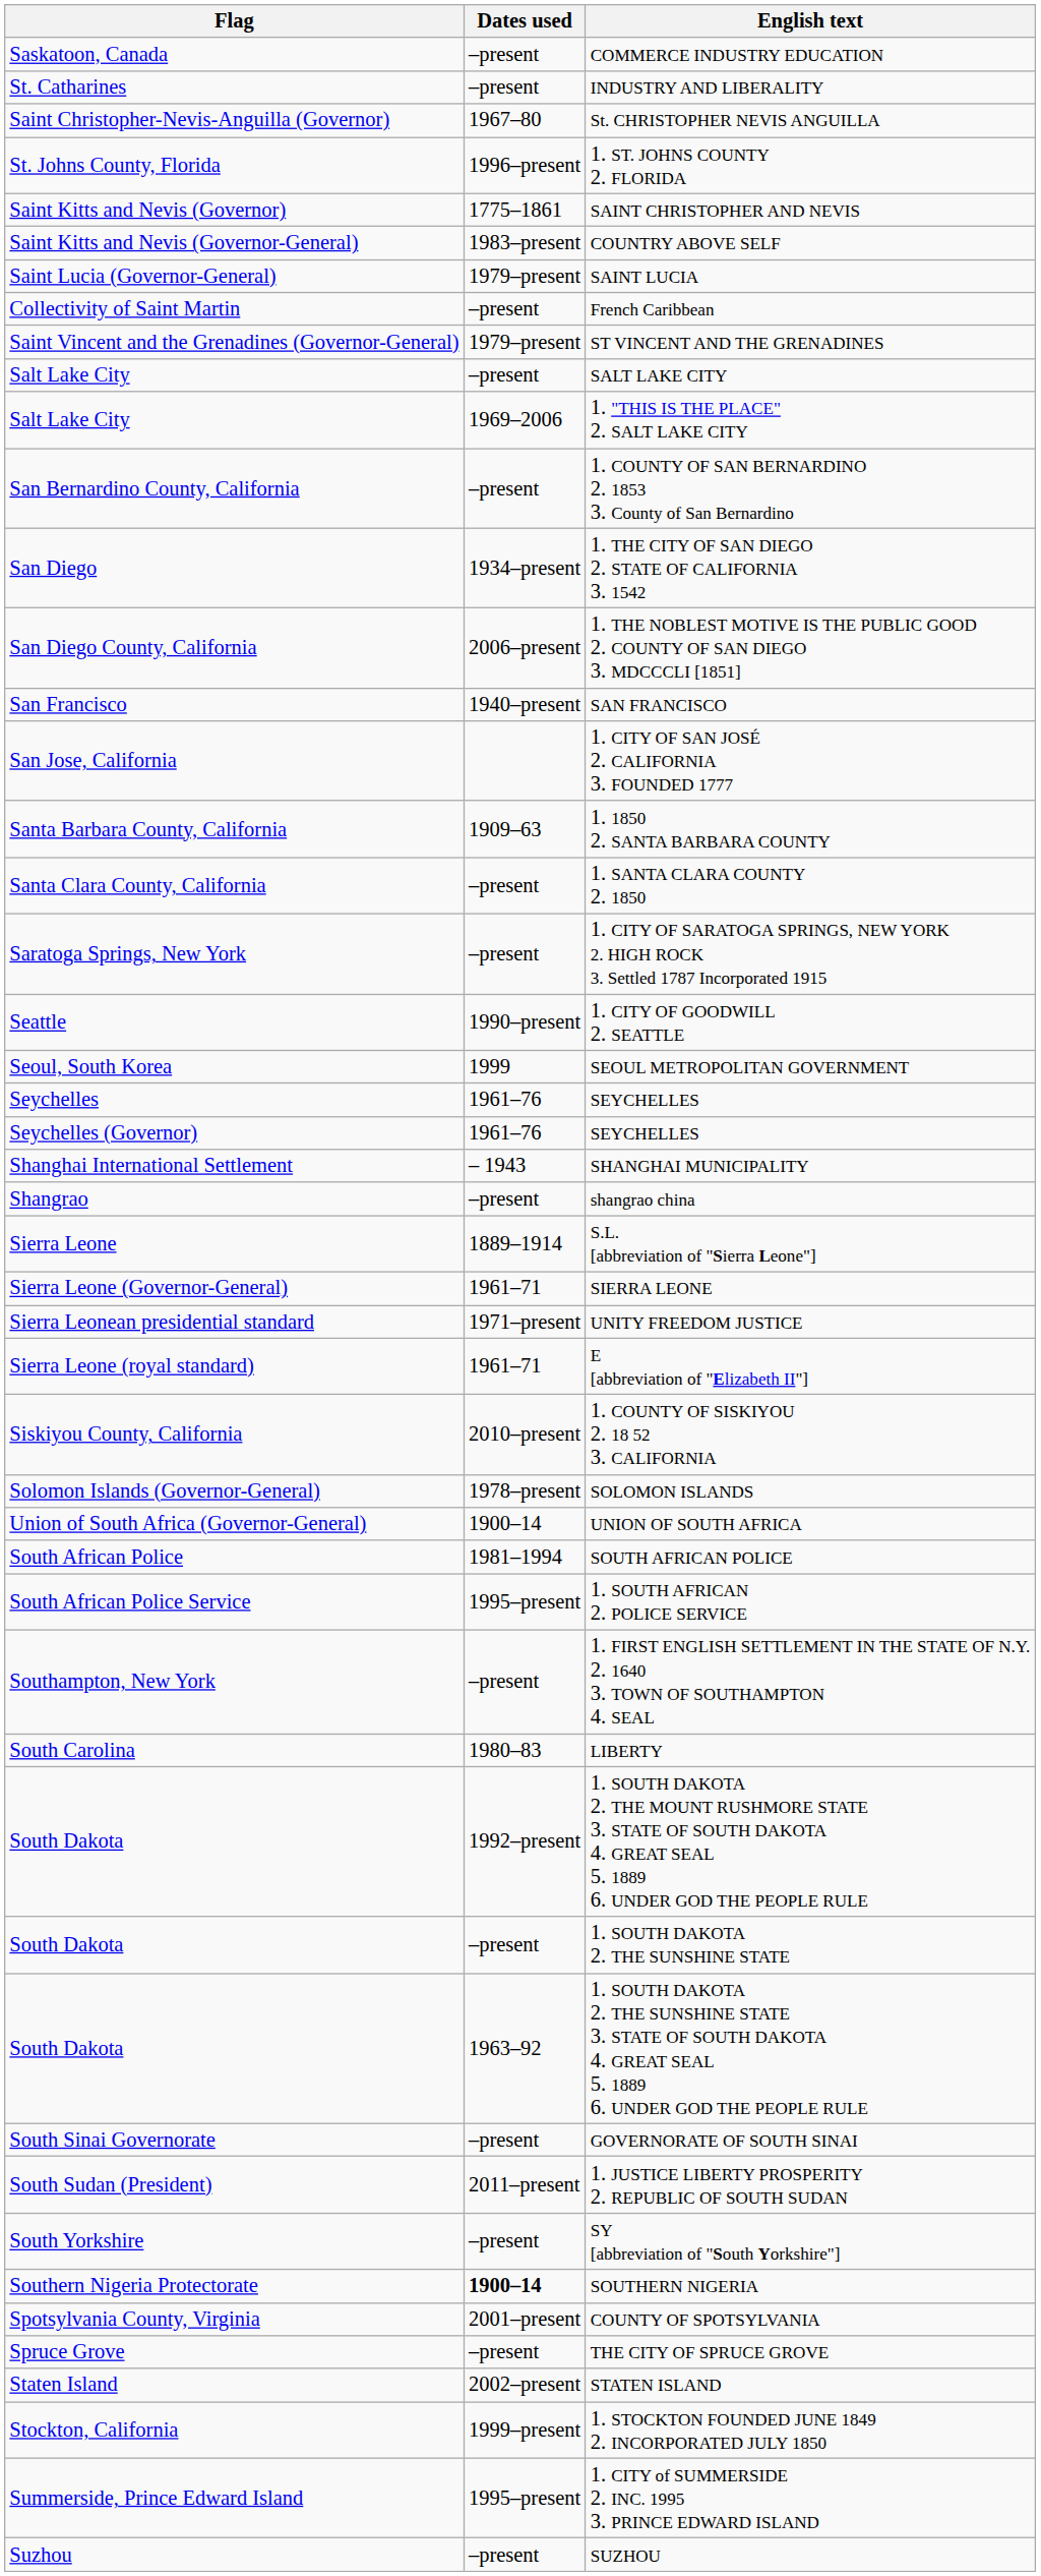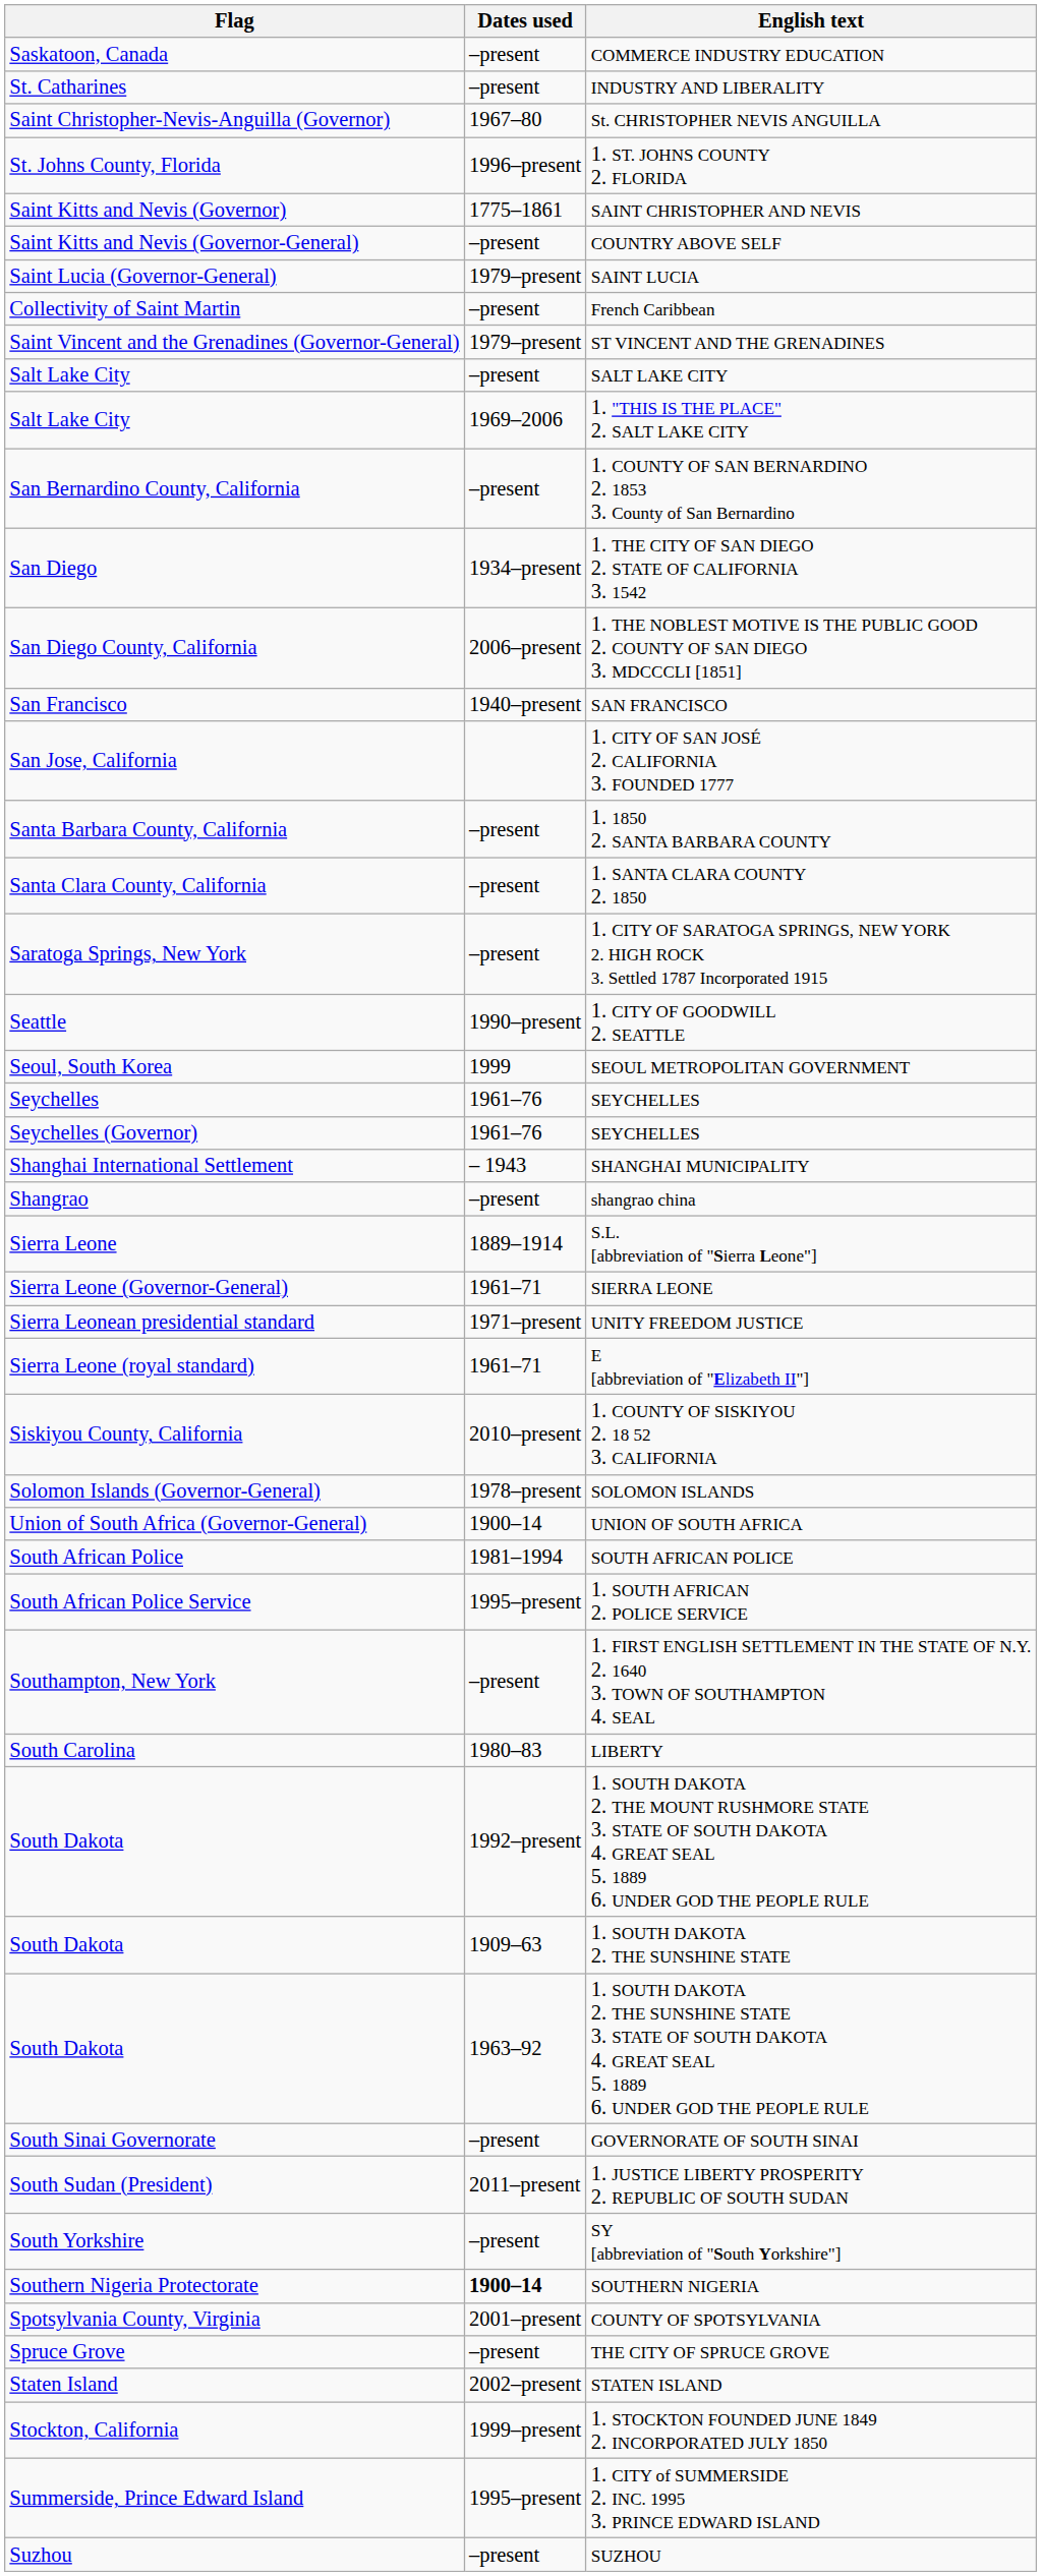COUNTRY ABOVE SELF | Dates used: 1983–present -> –present
1. 1850 2. SANTA BARBARA COUNTY | Dates used: 1909–63 -> –present
1. SOUTH DAKOTA 2. THE SUNSHINE STATE | Dates used: –present -> 1909–63
